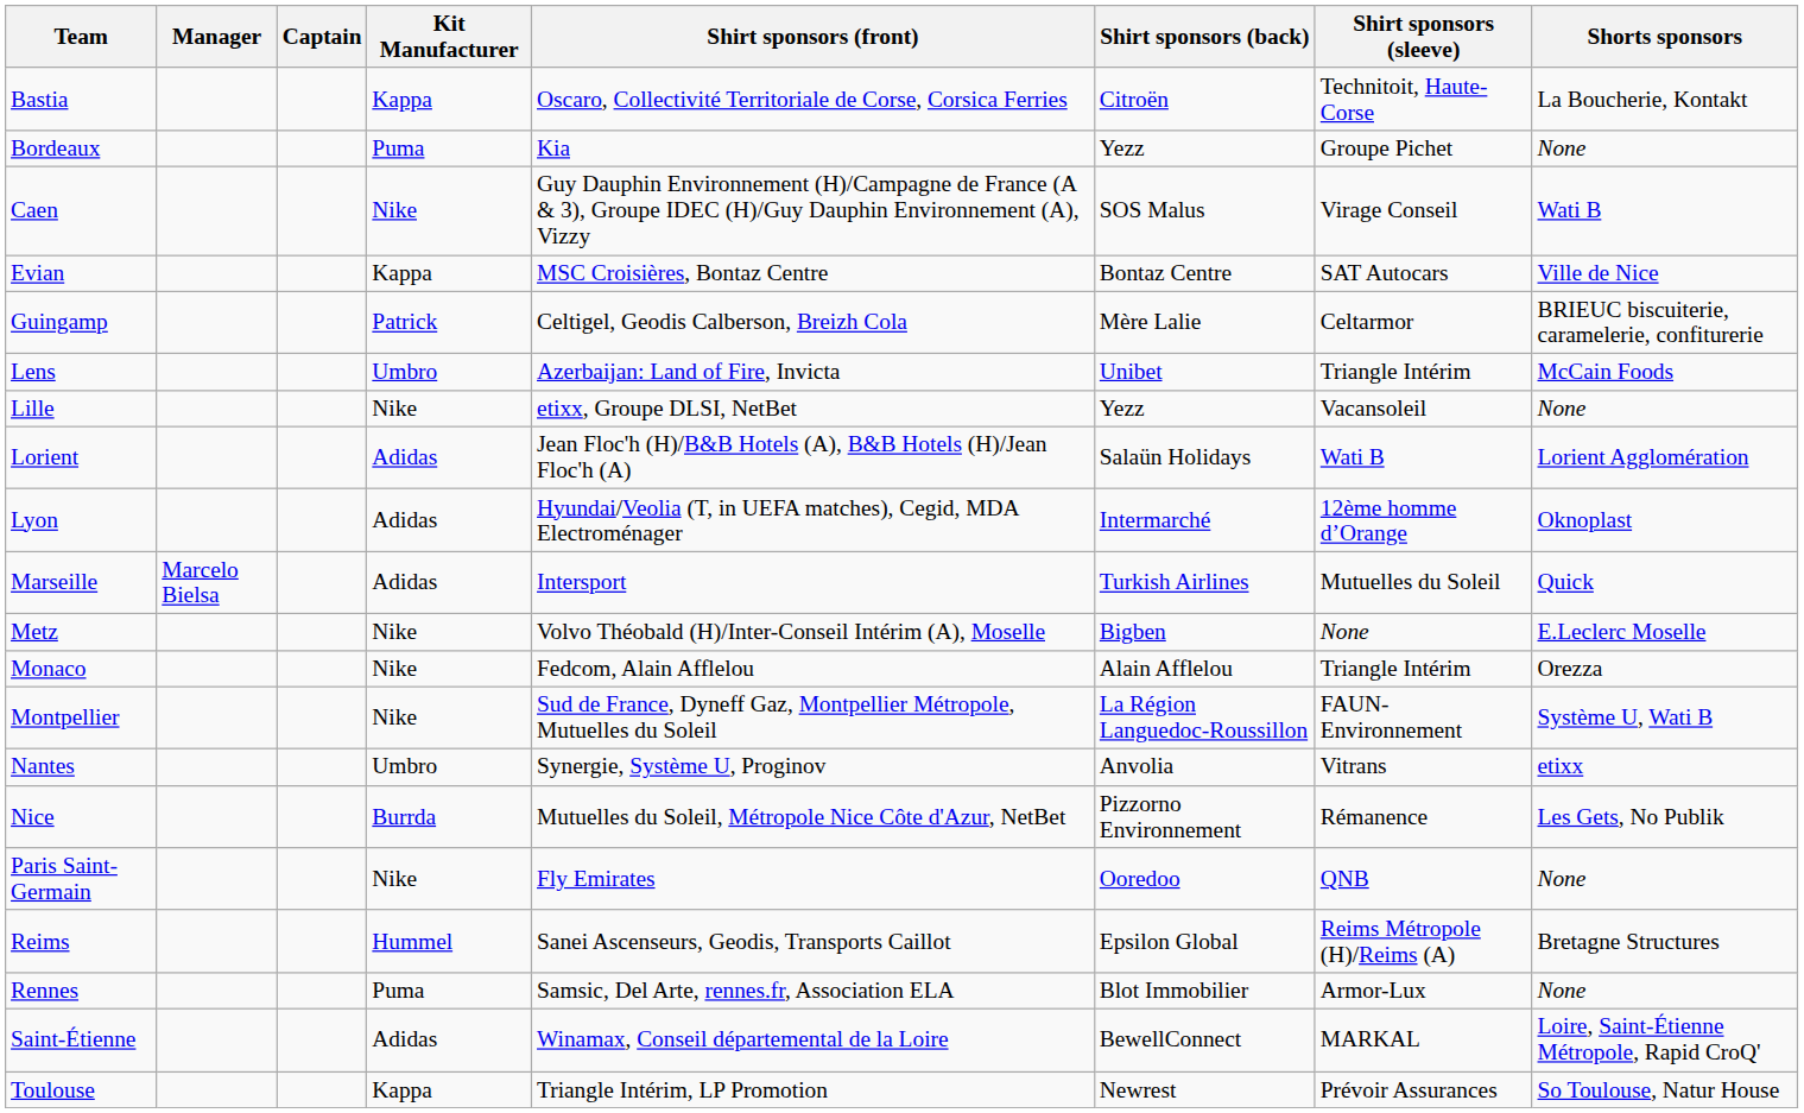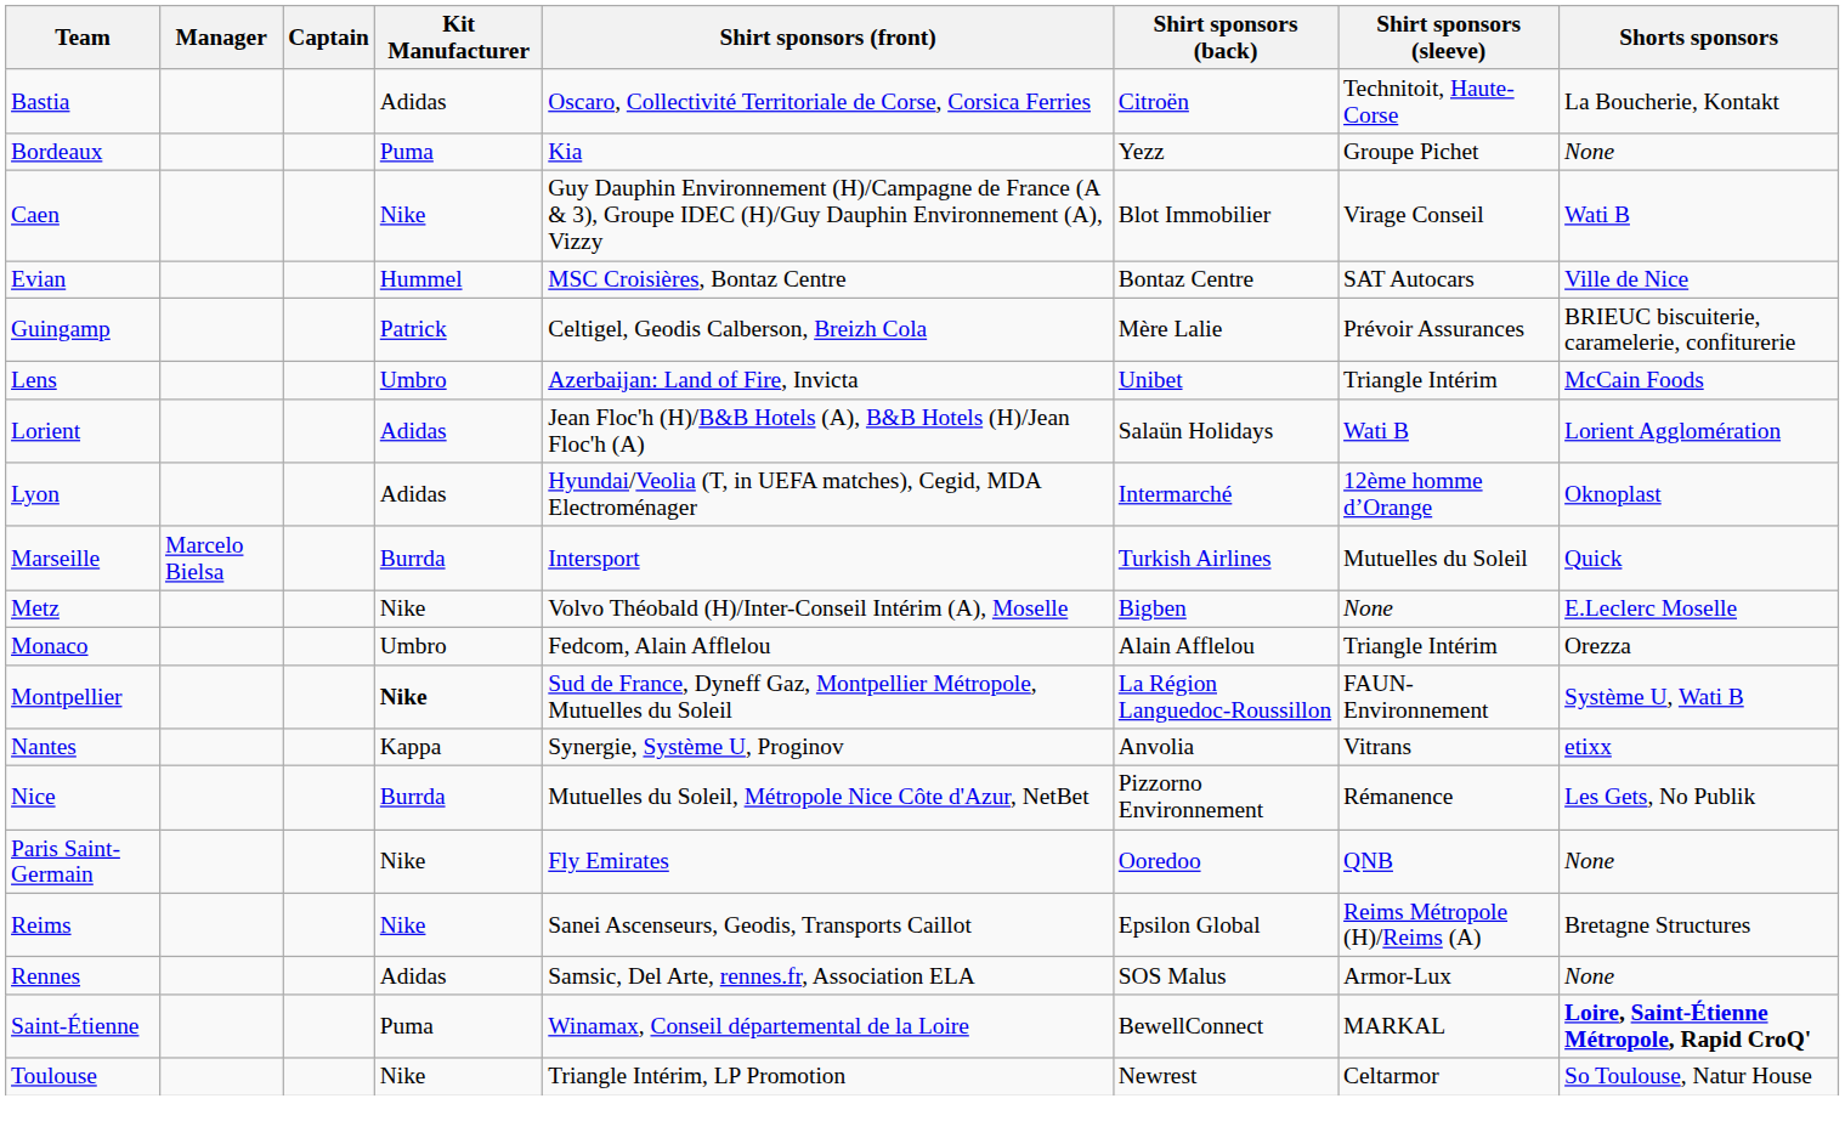Bastia | Kit Manufacturer: Kappa -> Adidas
Caen | Shirt sponsors (back): SOS Malus -> Blot Immobilier
Evian | Kit Manufacturer: Kappa -> Hummel
Guingamp | Shirt sponsors (sleeve): Celtarmor -> Prévoir Assurances
- row: Lille | Nike | etixx, Groupe DLSI, NetBet | Yezz | Vacansoleil | None
Marseille | Kit Manufacturer: Adidas -> Burrda
Monaco | Kit Manufacturer: Nike -> Umbro
Montpellier | Kit Manufacturer: normal -> bold
Nantes | Kit Manufacturer: Umbro -> Kappa
Reims | Kit Manufacturer: Hummel -> Nike
Rennes | Kit Manufacturer: Puma -> Adidas
Rennes | Shirt sponsors (back): Blot Immobilier -> SOS Malus
Saint-Étienne | Kit Manufacturer: Adidas -> Puma
Saint-Étienne | Shorts sponsors: normal -> bold
Toulouse | Kit Manufacturer: Kappa -> Nike
Toulouse | Shirt sponsors (sleeve): Prévoir Assurances -> Celtarmor
